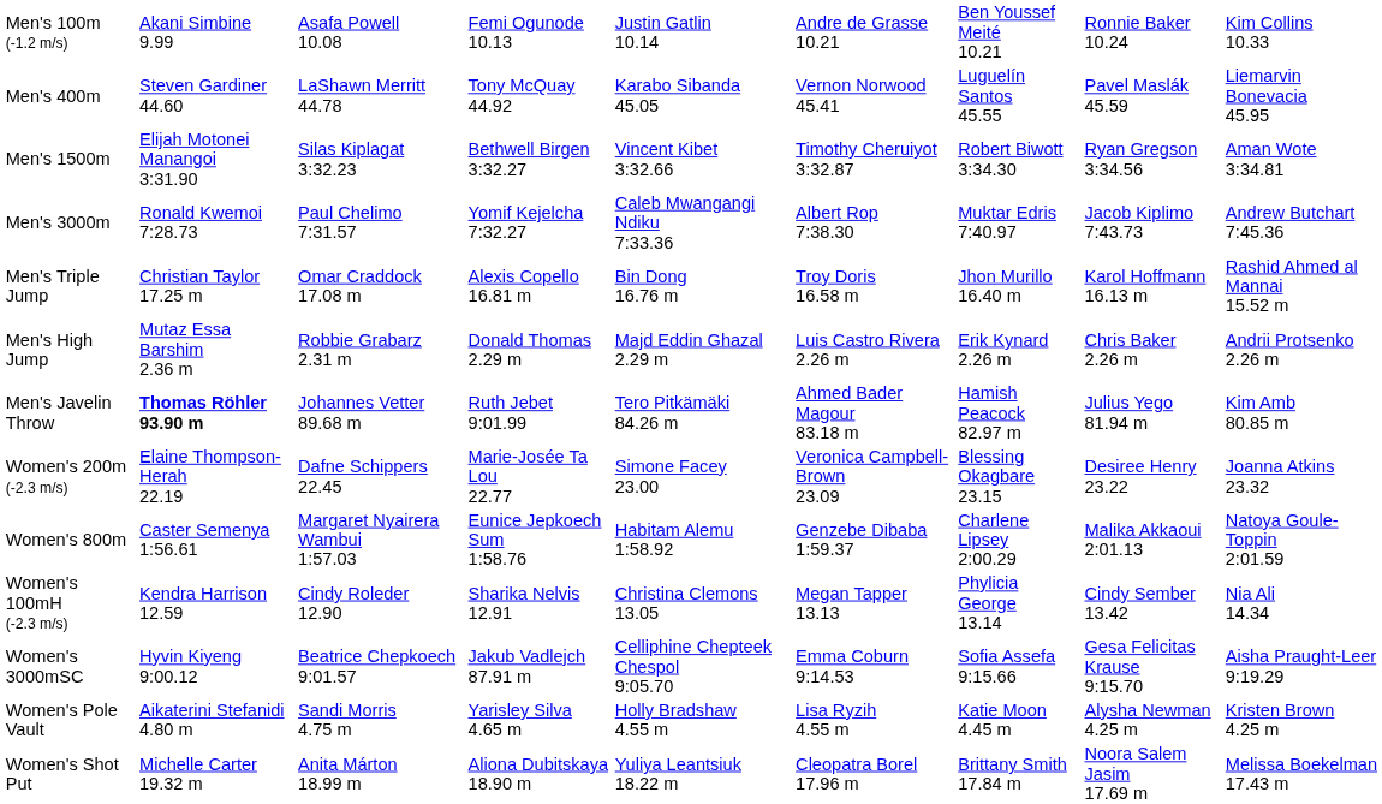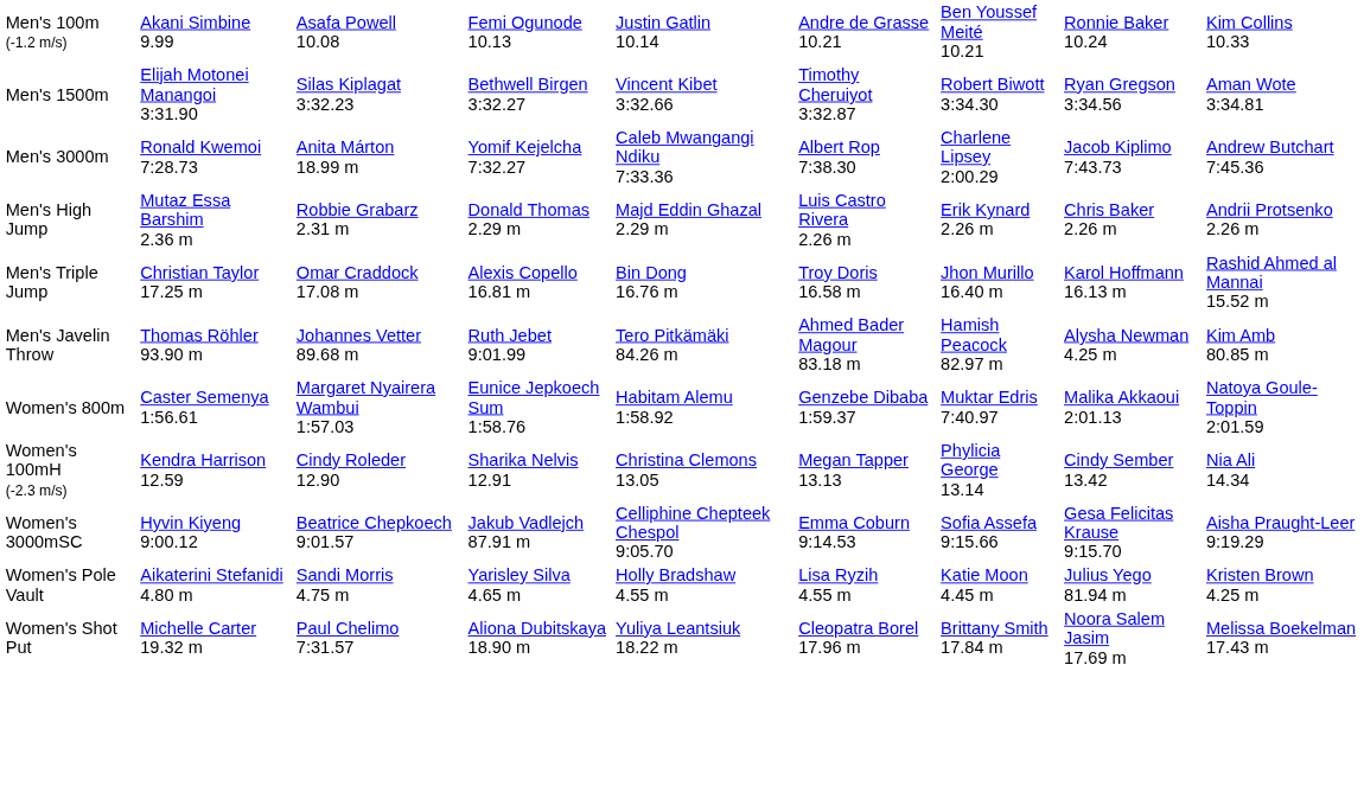- row: Men's 400m | Steven Gardiner 44.60 | LaShawn Merritt 44.78 | Tony McQuay 44.92 | Karabo Sibanda 45.05 | Vernon Norwood 45.41 | Luguelín Santos 45.55 | Pavel Maslák 45.59 | Liemarvin Bonevacia 45.95
Men's 3000m | column 3: Paul Chelimo 7:31.57 -> Anita Márton 18.99 m
Men's 3000m | column 7: Muktar Edris 7:40.97 -> Charlene Lipsey 2:00.29
rows swapped: Men's High Jump <-> Men's Triple Jump
Men's Javelin Throw | column 2: bold -> normal
Men's Javelin Throw | column 8: Julius Yego 81.94 m -> Alysha Newman 4.25 m
- row: Women's 200m (-2.3 m/s) | Elaine Thompson-Herah 22.19 | Dafne Schippers 22.45 | Marie-Josée Ta Lou 22.77 | Simone Facey 23.00 | Veronica Campbell-Brown 23.09 | Blessing Okagbare 23.15 | Desiree Henry 23.22 | Joanna Atkins 23.32
Women's 800m | column 7: Charlene Lipsey 2:00.29 -> Muktar Edris 7:40.97
Women's Pole Vault | column 8: Alysha Newman 4.25 m -> Julius Yego 81.94 m
Women's Shot Put | column 3: Anita Márton 18.99 m -> Paul Chelimo 7:31.57
